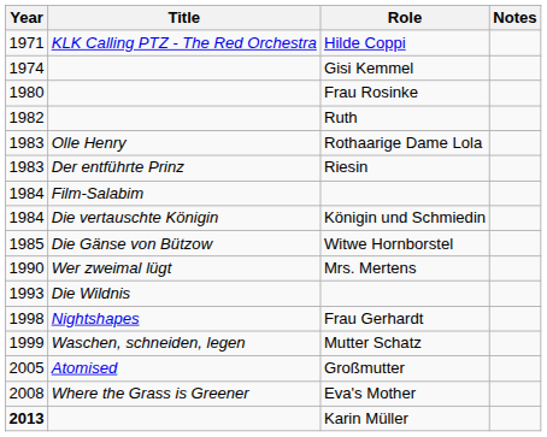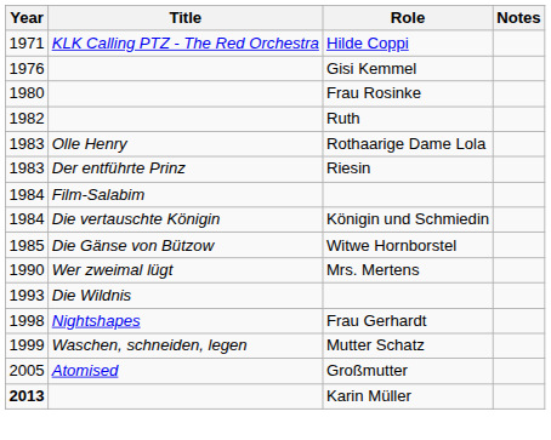Gisi Kemmel | Year: 1974 -> 1976
- row: 2008 | Where the Grass is Greener | Eva's Mother
